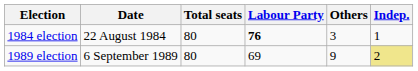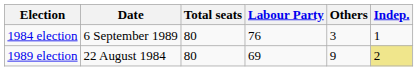1984 election | Date: 22 August 1984 -> 6 September 1989
1984 election | Labour Party: bold -> normal
1989 election | Date: 6 September 1989 -> 22 August 1984
